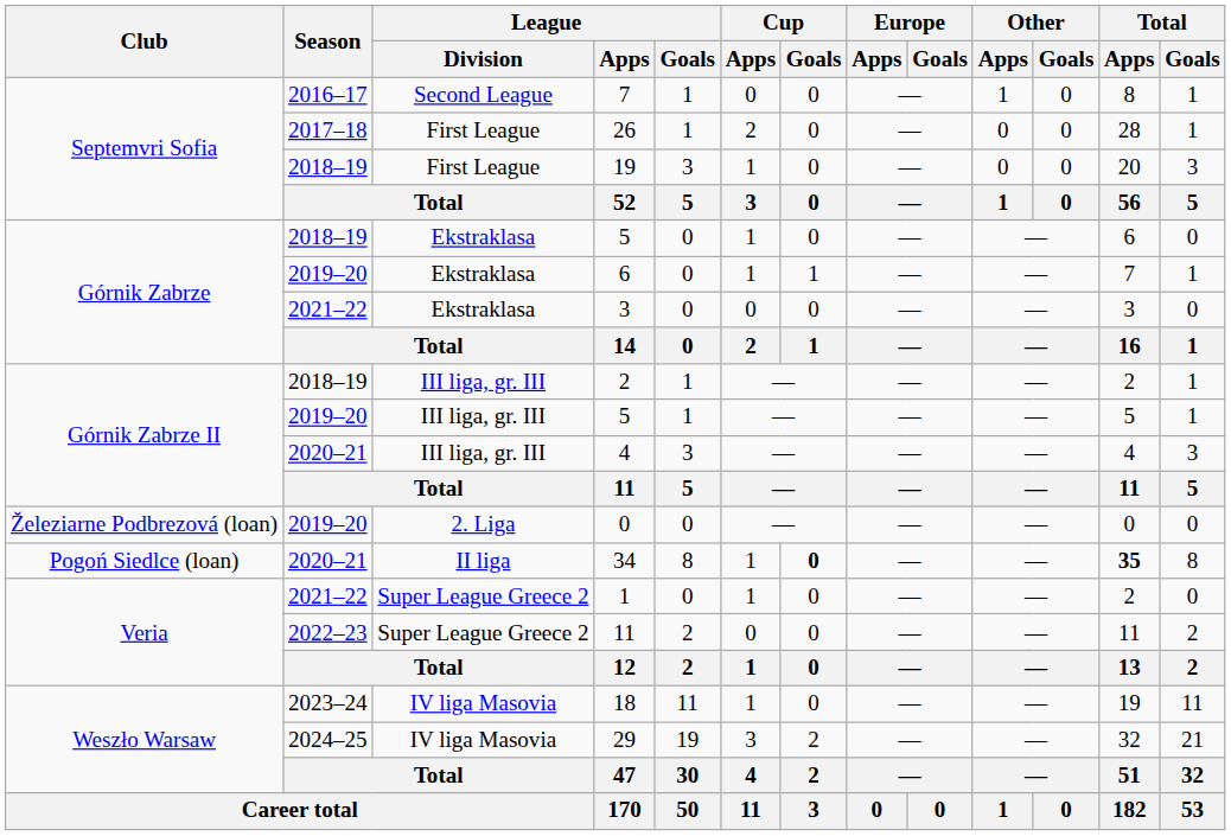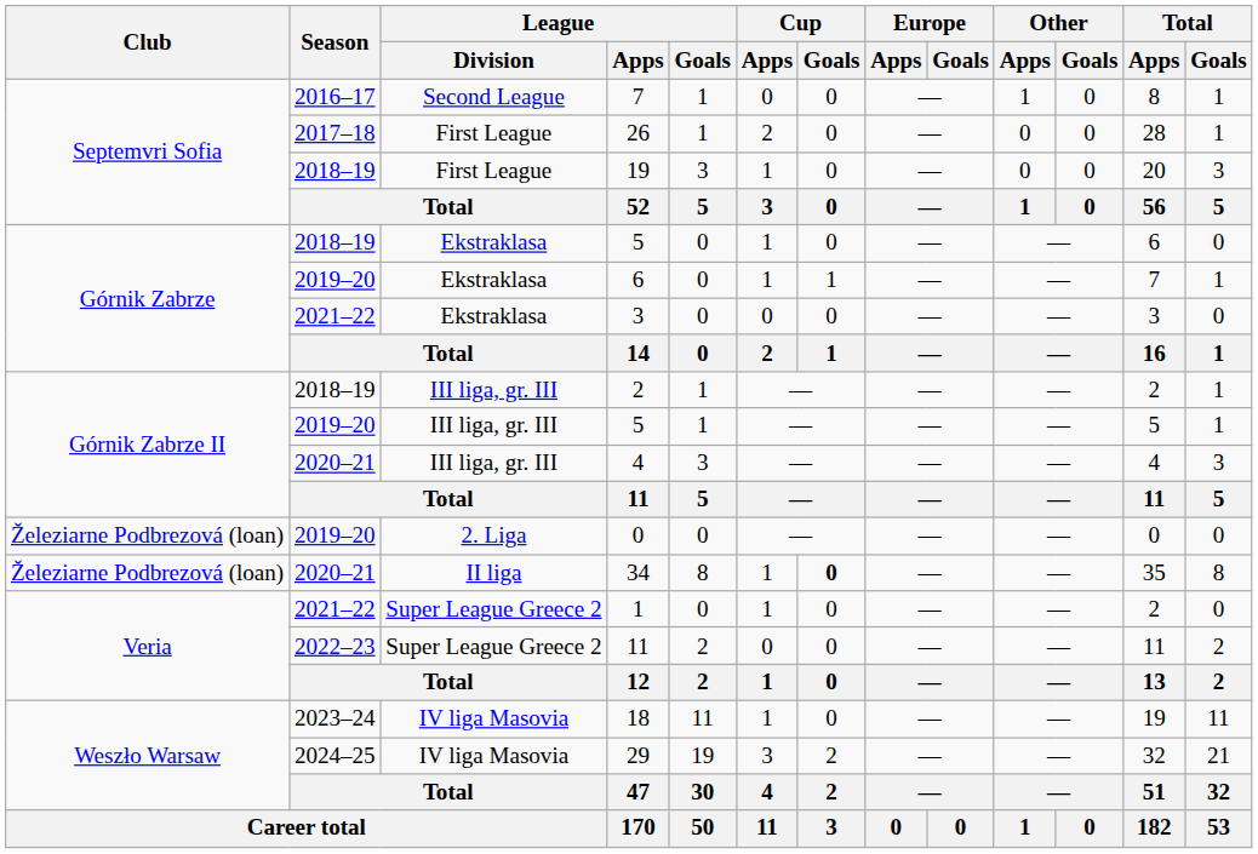34 | Club: Pogoń Siedlce (loan) -> Železiarne Podbrezová (loan)
34 | Total / Apps: bold -> normal
